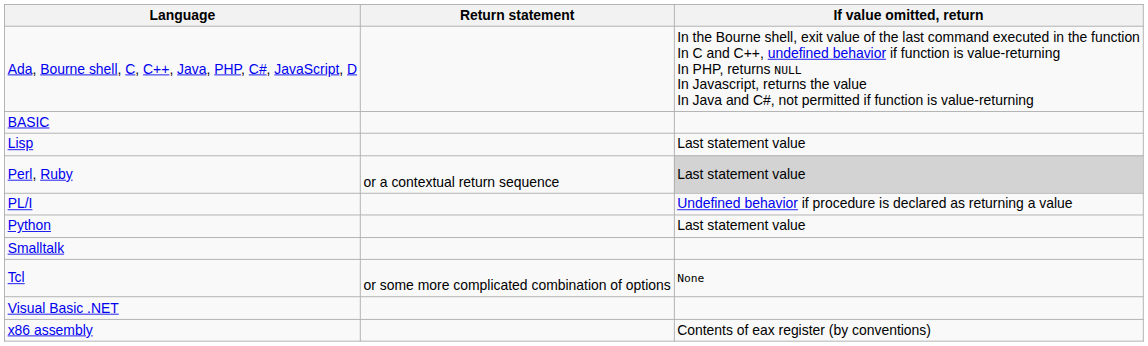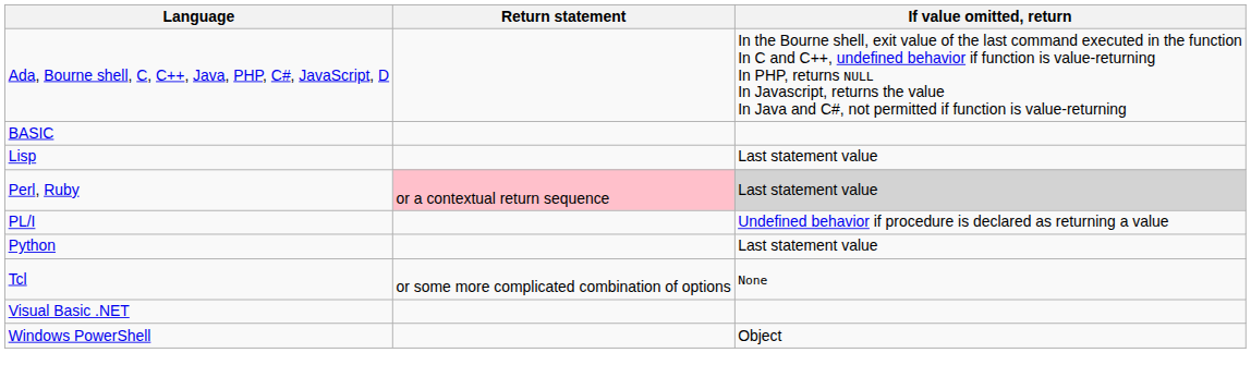Perl, Ruby | Return statement: no background -> pink background
- row: Smalltalk
+ row: Windows PowerShell | Object
- row: x86 assembly | Contents of eax register (by conventions)
